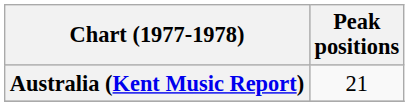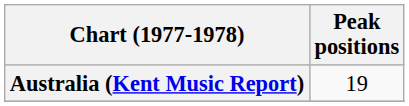Australia (Kent Music Report) | Peak positions: 21 -> 19
